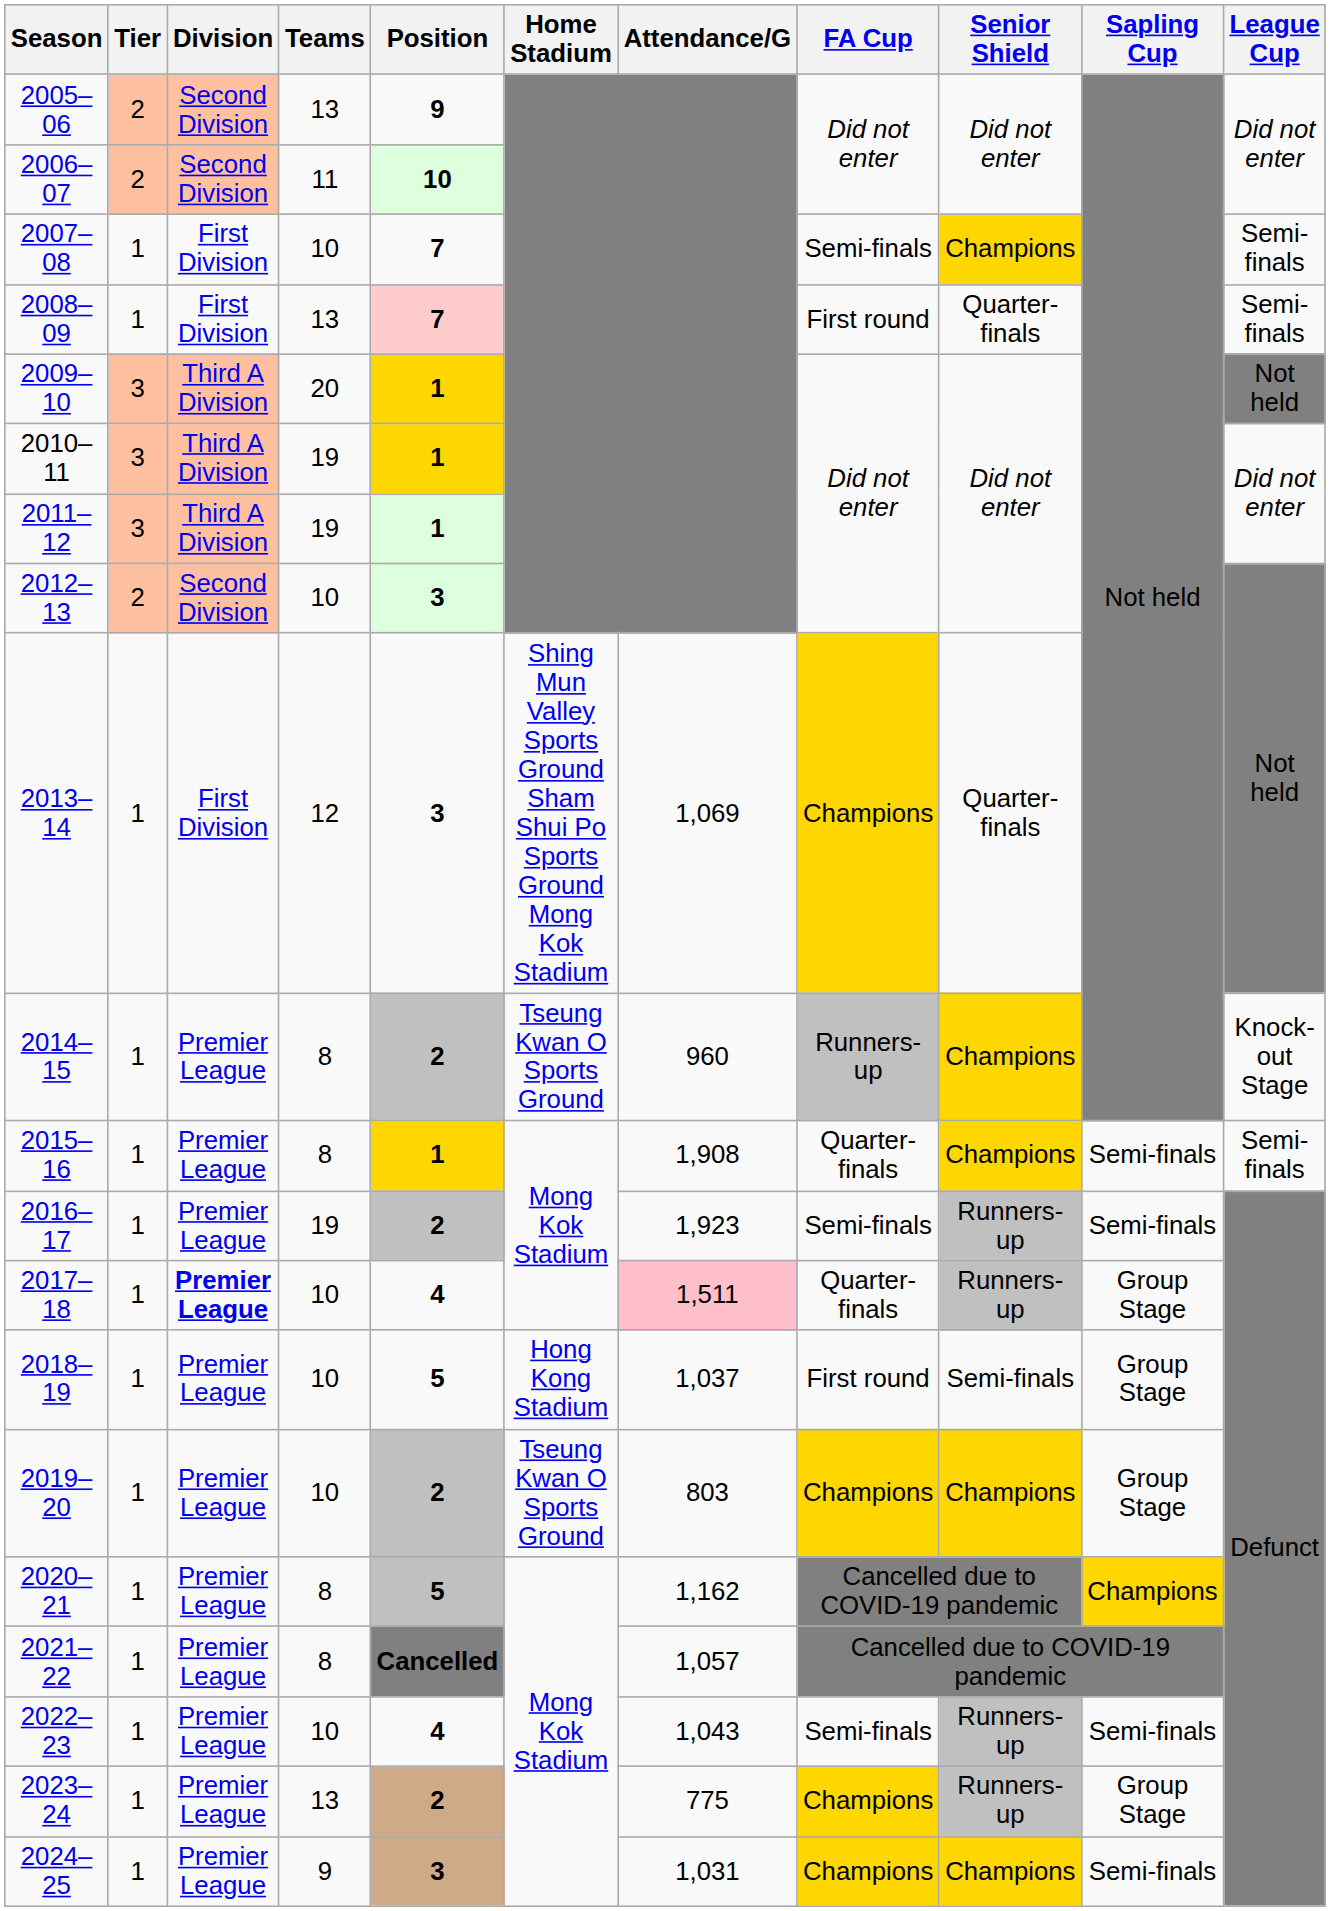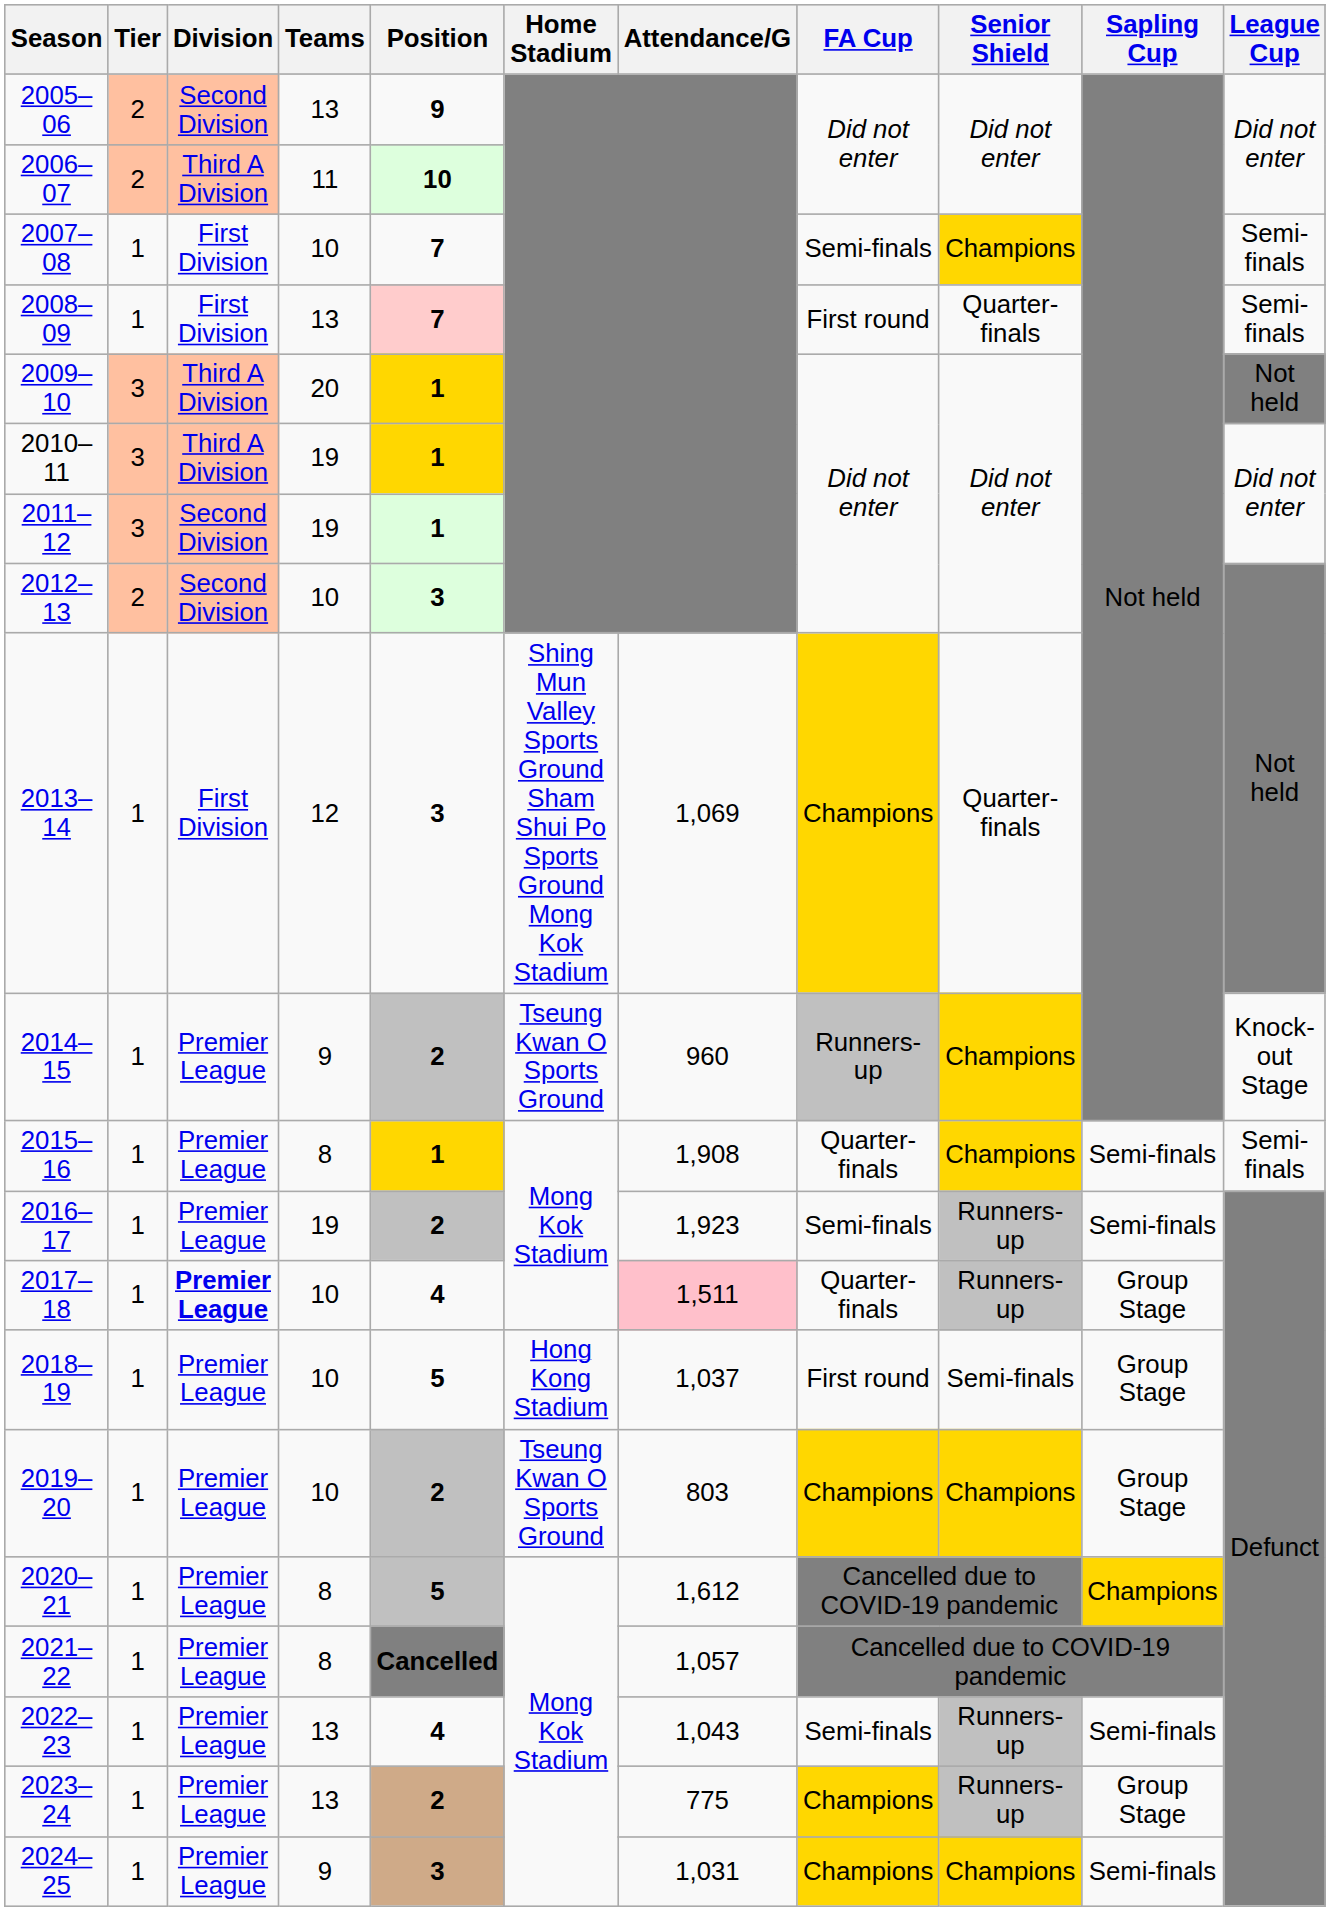2006–07 | Division: Second Division -> Third A Division
2011–12 | Division: Third A Division -> Second Division
2014–15 | Teams: 8 -> 9
2020–21 | Attendance/G: 1,162 -> 1,612
2022–23 | Teams: 10 -> 13
